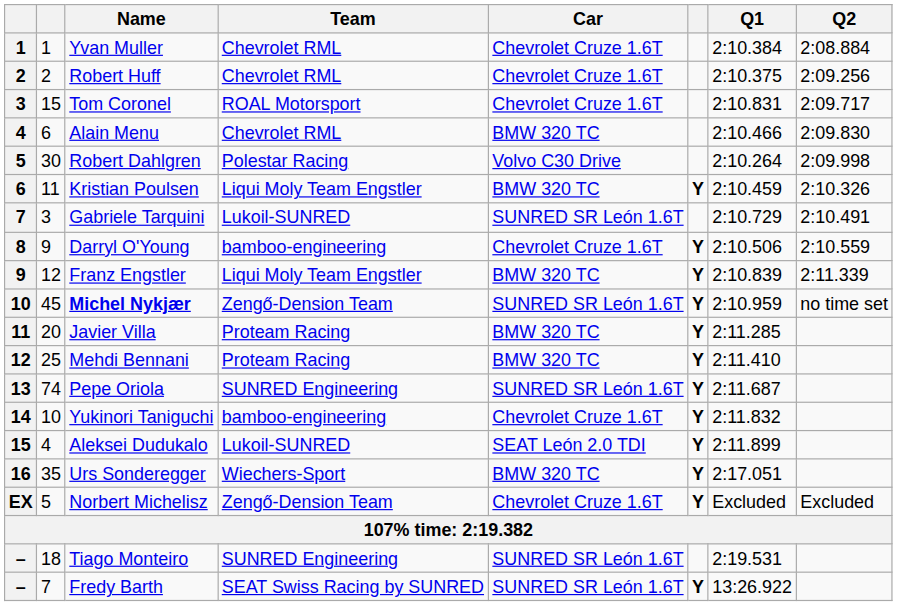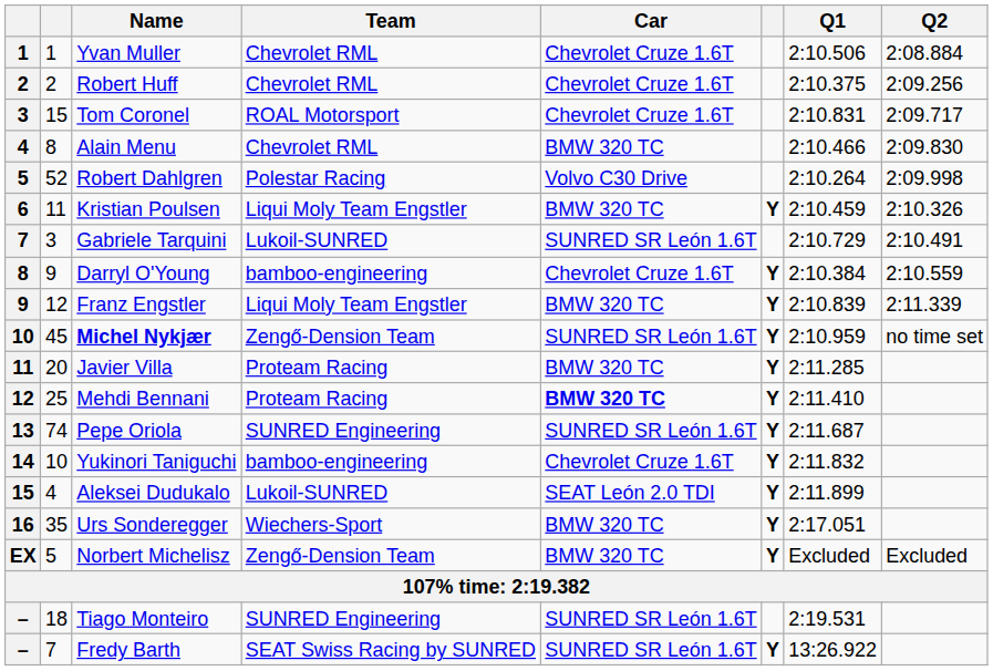Yvan Muller | Q1: 2:10.384 -> 2:10.506
Alain Menu | column 2: 6 -> 8
Robert Dahlgren | column 2: 30 -> 52
Darryl O'Young | Q1: 2:10.506 -> 2:10.384
Mehdi Bennani | Car: normal -> bold
Norbert Michelisz | Car: Chevrolet Cruze 1.6T -> BMW 320 TC
